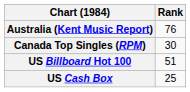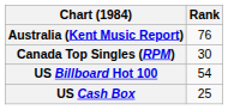US Billboard Hot 100 | Rank: 51 -> 54
